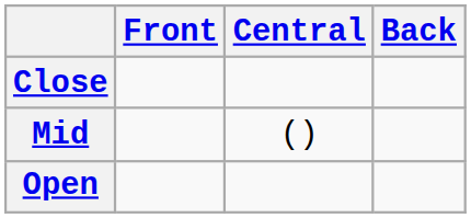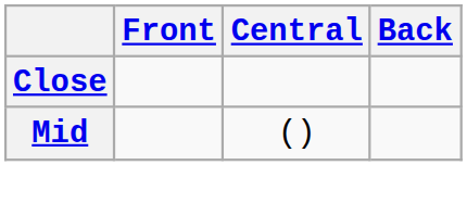- row: Open
